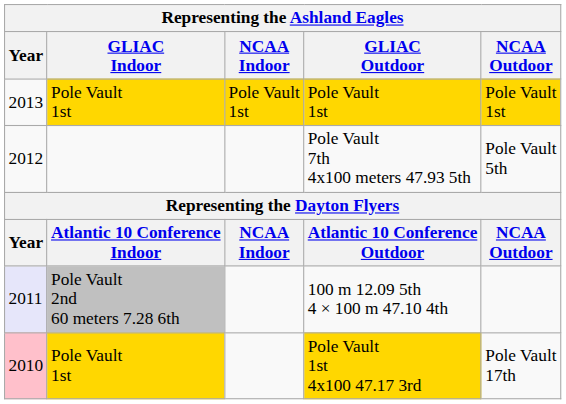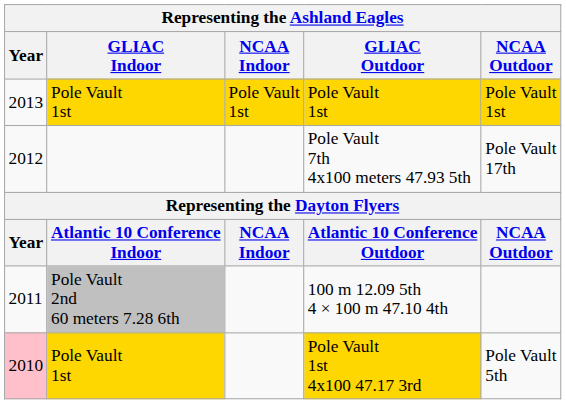Pole Vault 7th 4x100 meters 47.93 5th | NCAA Outdoor: Pole Vault 5th -> Pole Vault 17th
100 m 12.09 5th 4 × 100 m 47.10 4th | Year: lavender background -> no background
Pole Vault 1st 4x100 47.17 3rd | NCAA Outdoor: Pole Vault 17th -> Pole Vault 5th
